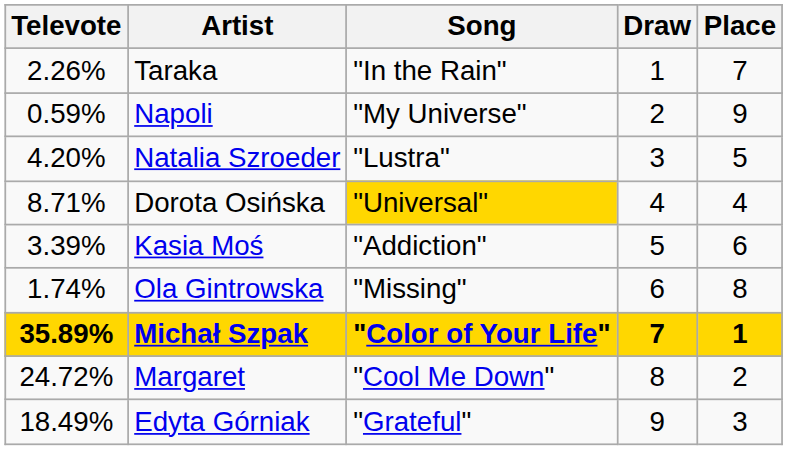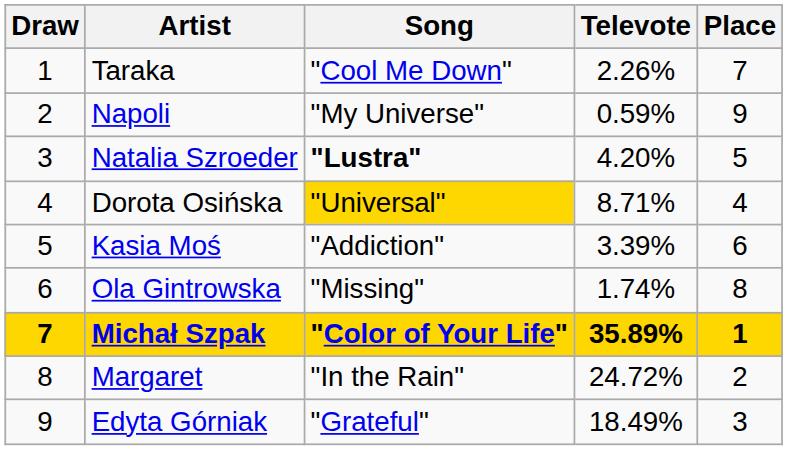columns swapped: Draw <-> Televote
Taraka | Song: "In the Rain" -> "Cool Me Down"
Natalia Szroeder | Song: normal -> bold
Margaret | Song: "Cool Me Down" -> "In the Rain"
